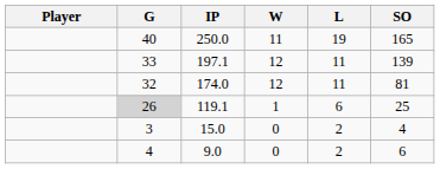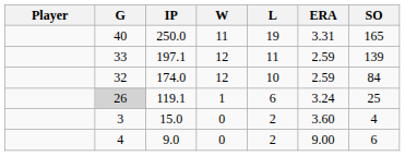+ column: ERA | 3.31 | 2.59 | 2.59 | 3.24 | 3.60 | 9.00
174.0 | L: 11 -> 10
174.0 | SO: 81 -> 84
